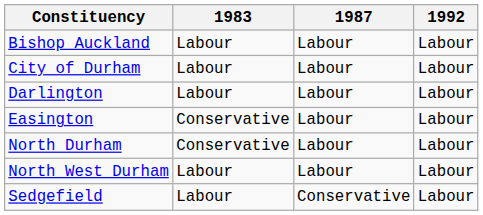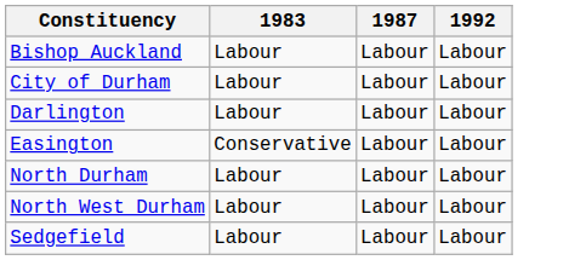North Durham | 1983: Conservative -> Labour
Sedgefield | 1987: Conservative -> Labour
